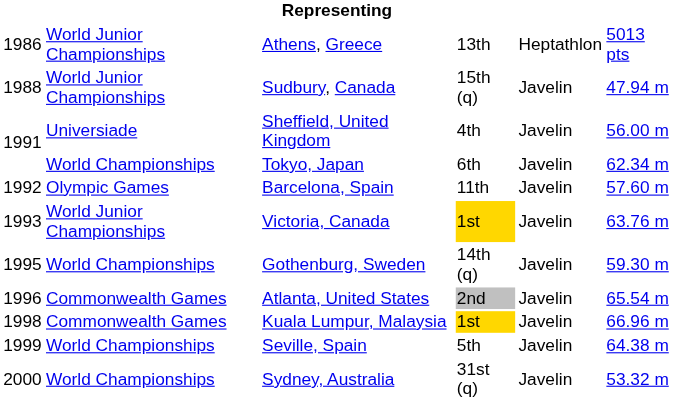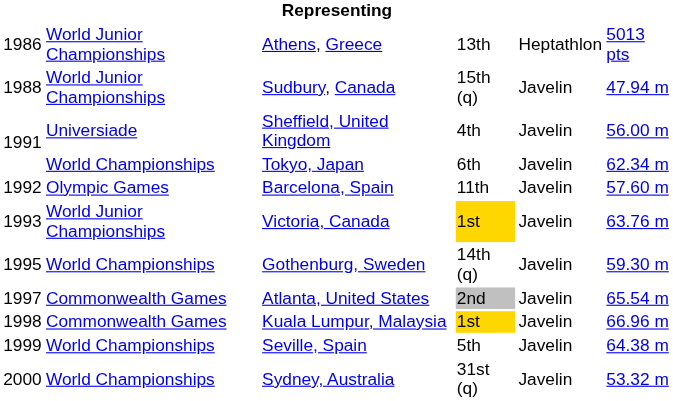Atlanta, United States | column 1: 1996 -> 1997
